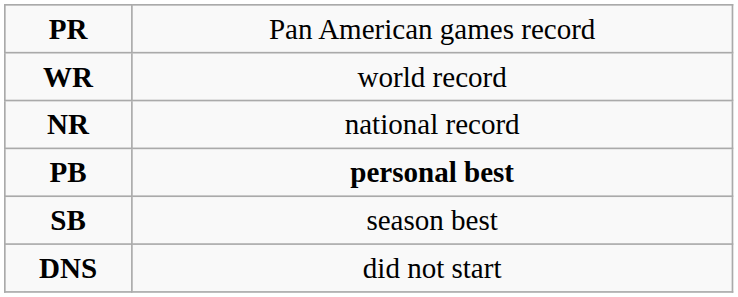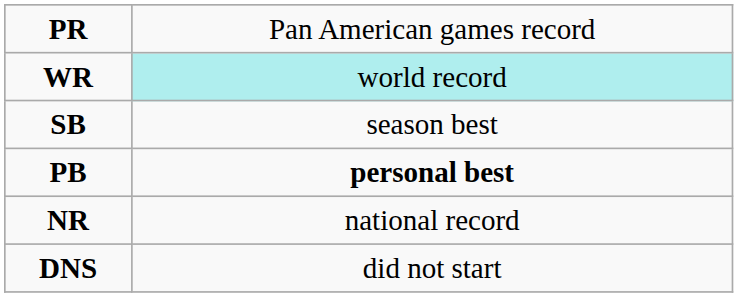WR | column 2: no background -> paleturquoise background
rows swapped: NR <-> SB
